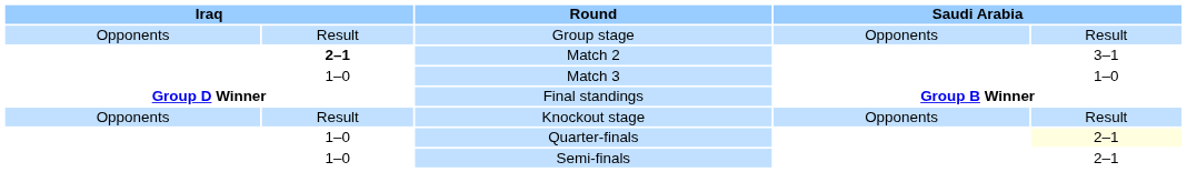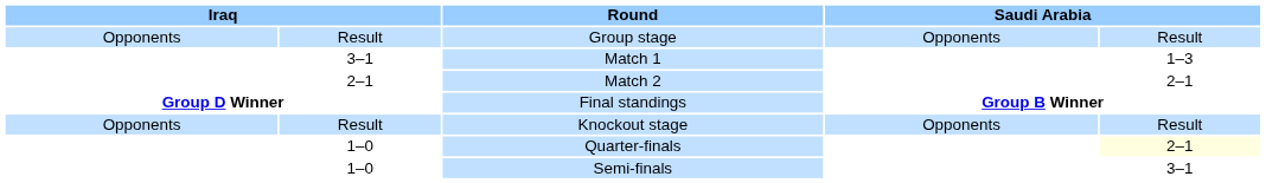+ row: 3–1 | Match 1 | 1–3
Match 2 | column 2: bold -> normal
Match 2 | column 5: 3–1 -> 2–1
- row: 1–0 | Match 3 | 1–0
Semi-finals | column 5: 2–1 -> 3–1
